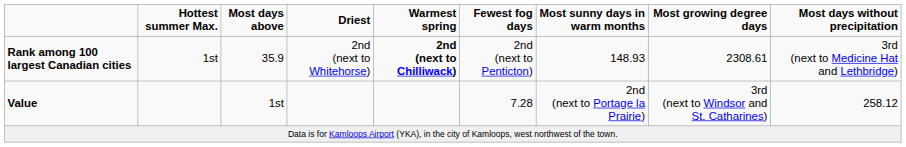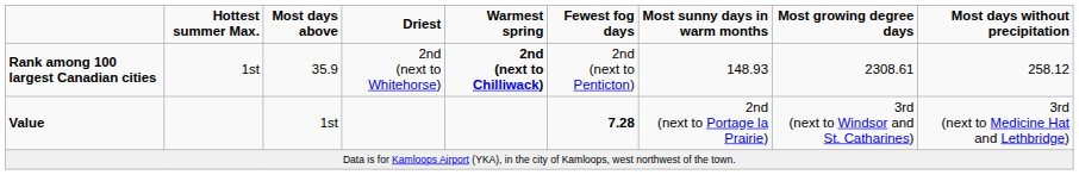Rank among 100 largest Canadian cities | Most days without precipitation: 3rd (next to Medicine Hat and Lethbridge) -> 258.12
Value | Fewest fog days: normal -> bold
Value | Most days without precipitation: 258.12 -> 3rd (next to Medicine Hat and Lethbridge)
